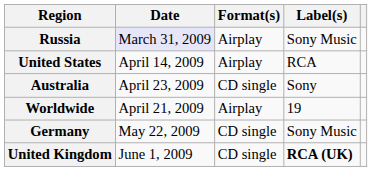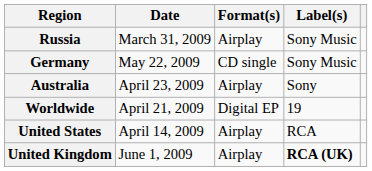Russia | Date: lavender background -> no background
rows swapped: United States <-> Germany
Australia | Format(s): CD single -> Airplay
Worldwide | Format(s): Airplay -> Digital EP
United Kingdom | Format(s): CD single -> Airplay
